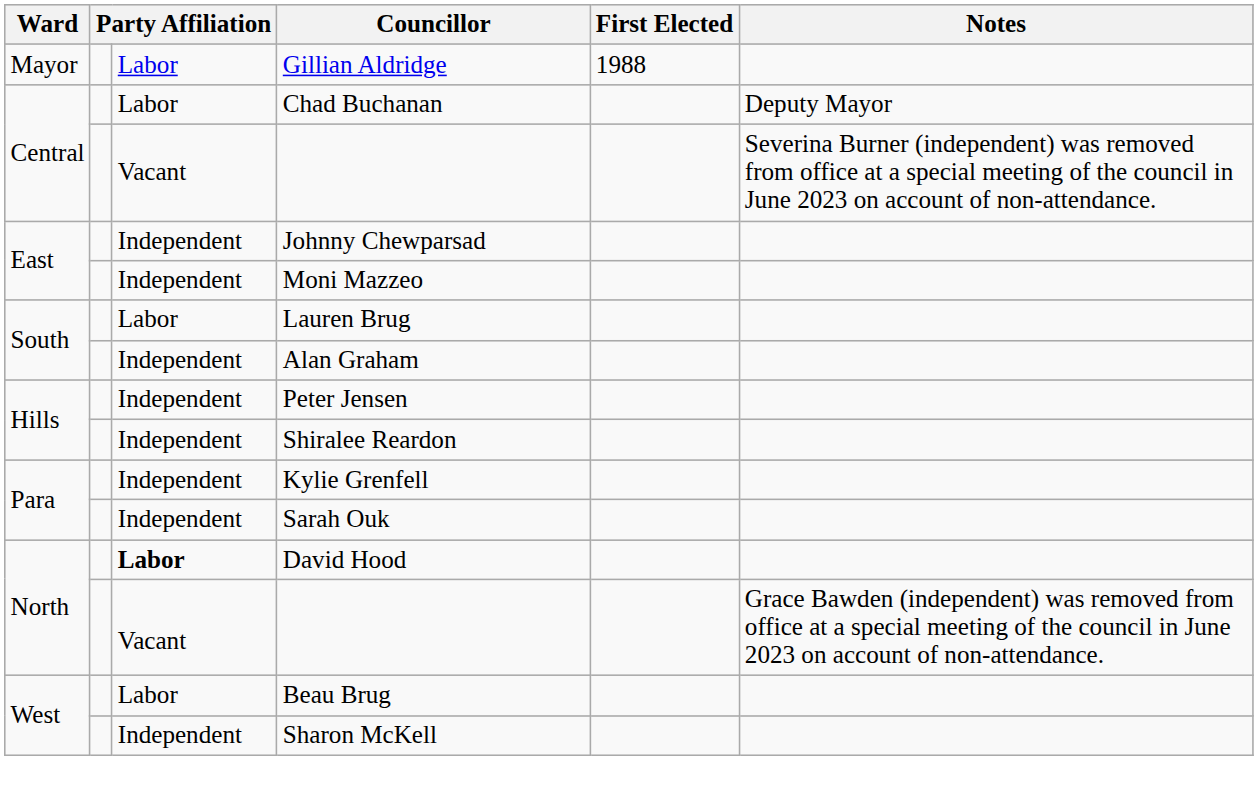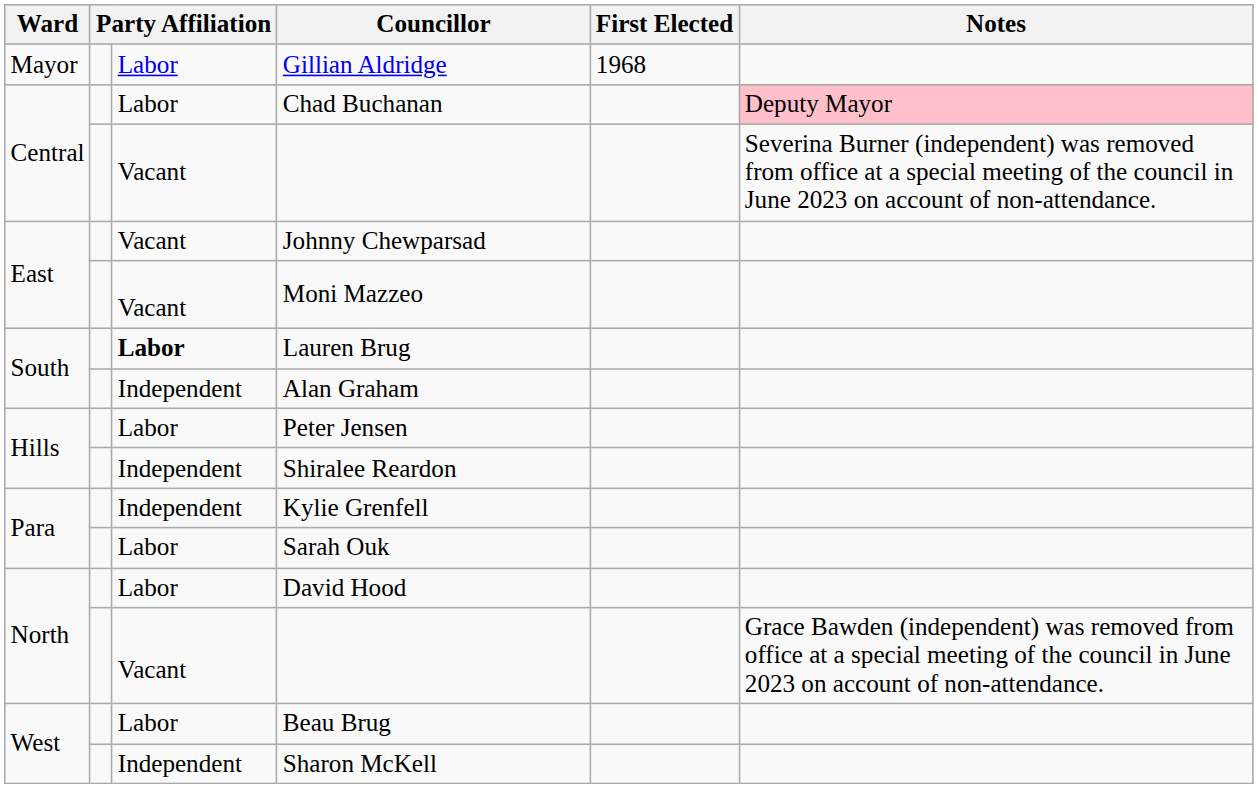Gillian Aldridge | First Elected: 1988 -> 1968
Chad Buchanan | Notes: no background -> pink background
Johnny Chewparsad | column 3: Independent -> Vacant
Moni Mazzeo | column 3: Independent -> Vacant
Lauren Brug | column 3: normal -> bold
Peter Jensen | column 3: Independent -> Labor
Sarah Ouk | column 3: Independent -> Labor
David Hood | column 3: bold -> normal
